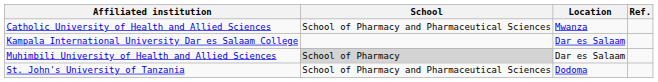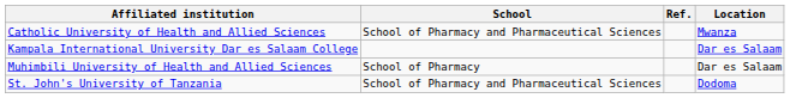columns swapped: Location <-> Ref.
Muhimbili University of Health and Allied Sciences | School: lightgrey background -> no background
